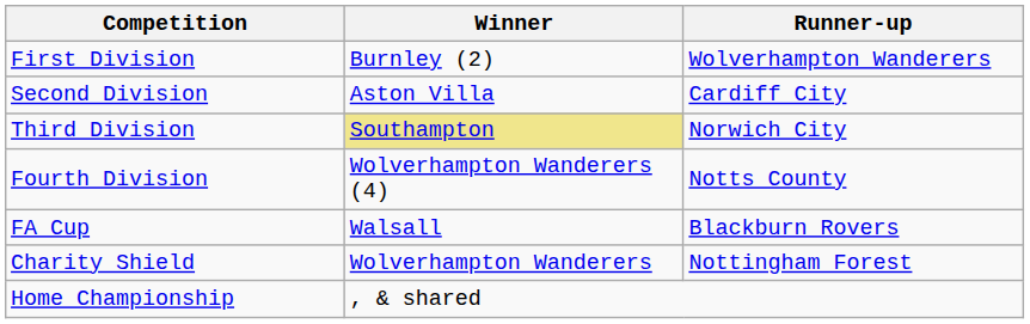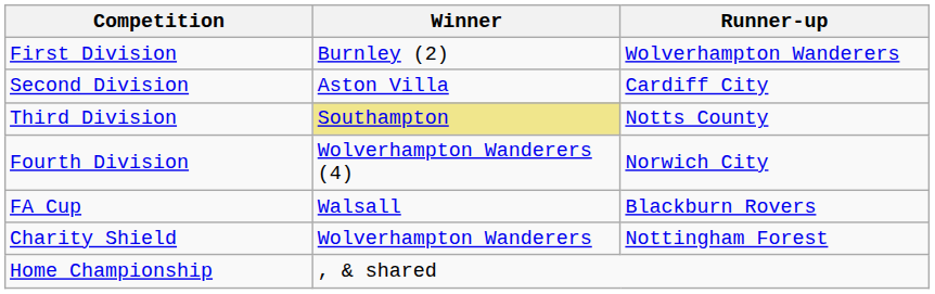Third Division | Runner-up: Norwich City -> Notts County
Fourth Division | Runner-up: Notts County -> Norwich City
